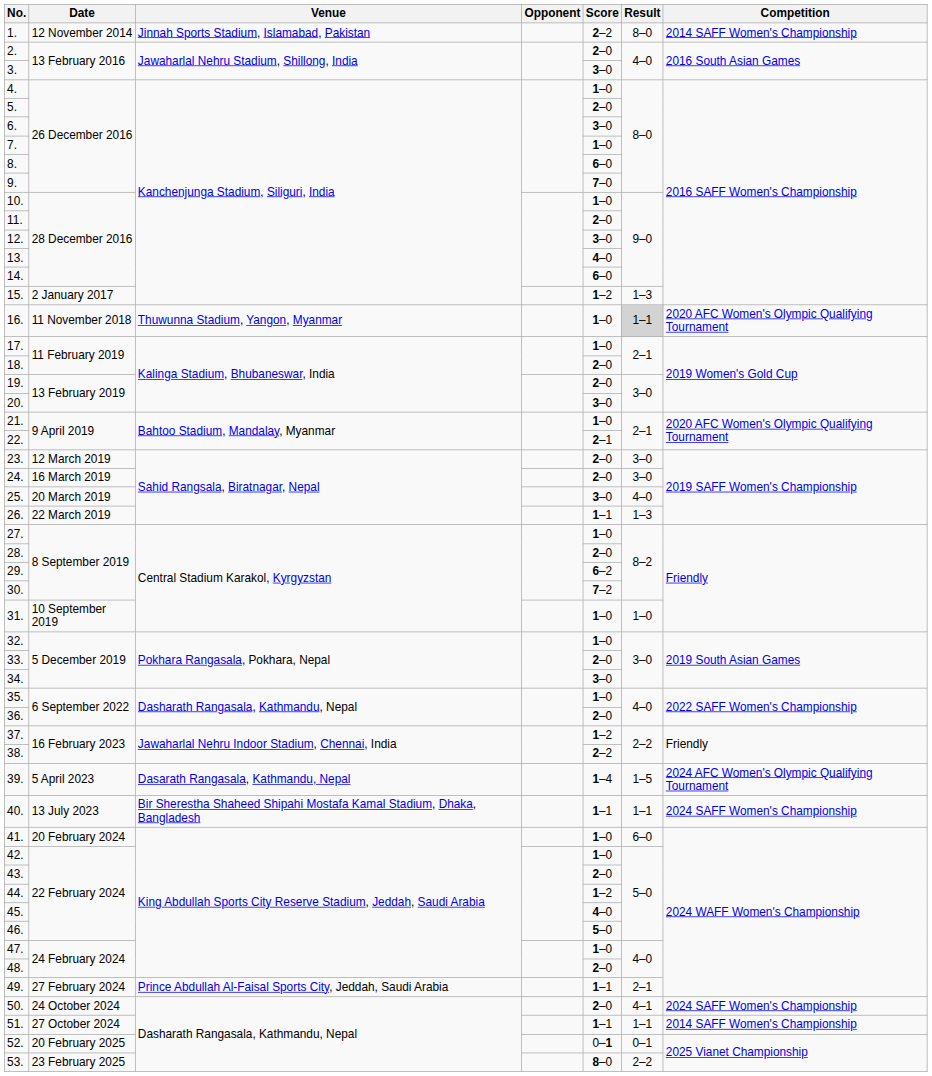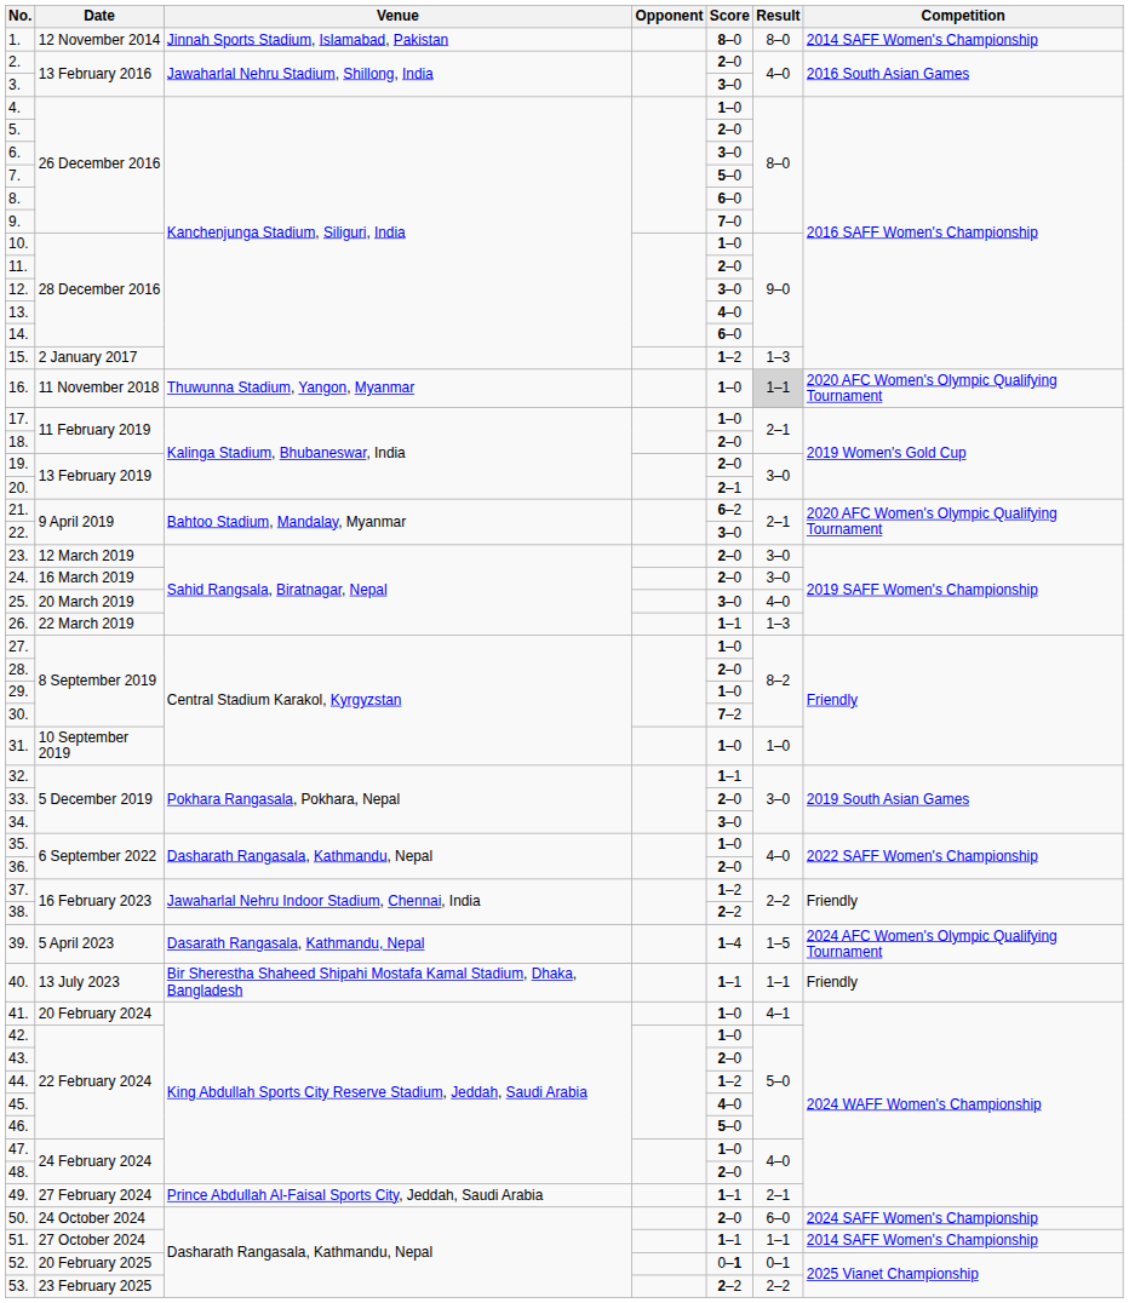1. | Score: 2–2 -> 8–0
7. | Score: 1–0 -> 5–0
20. | Score: 3–0 -> 2–1
21. | Score: 1–0 -> 6–2
22. | Score: 2–1 -> 3–0
29. | Score: 6–2 -> 1–0
32. | Score: 1–0 -> 1–1
40. | Competition: 2024 SAFF Women's Championship -> Friendly
41. | Result: 6–0 -> 4–1
50. | Result: 4–1 -> 6–0
53. | Score: 8–0 -> 2–2
